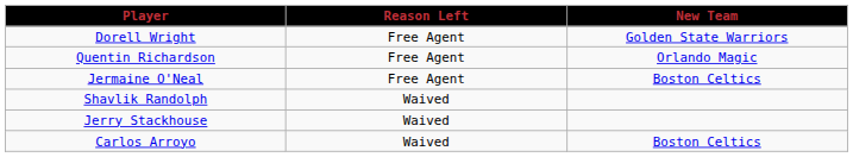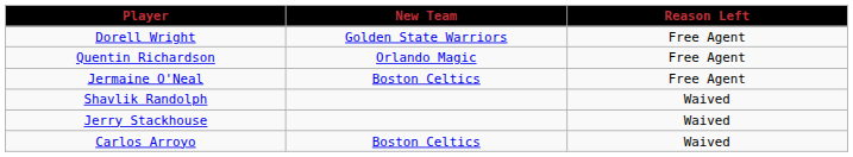columns swapped: Reason Left <-> New Team
